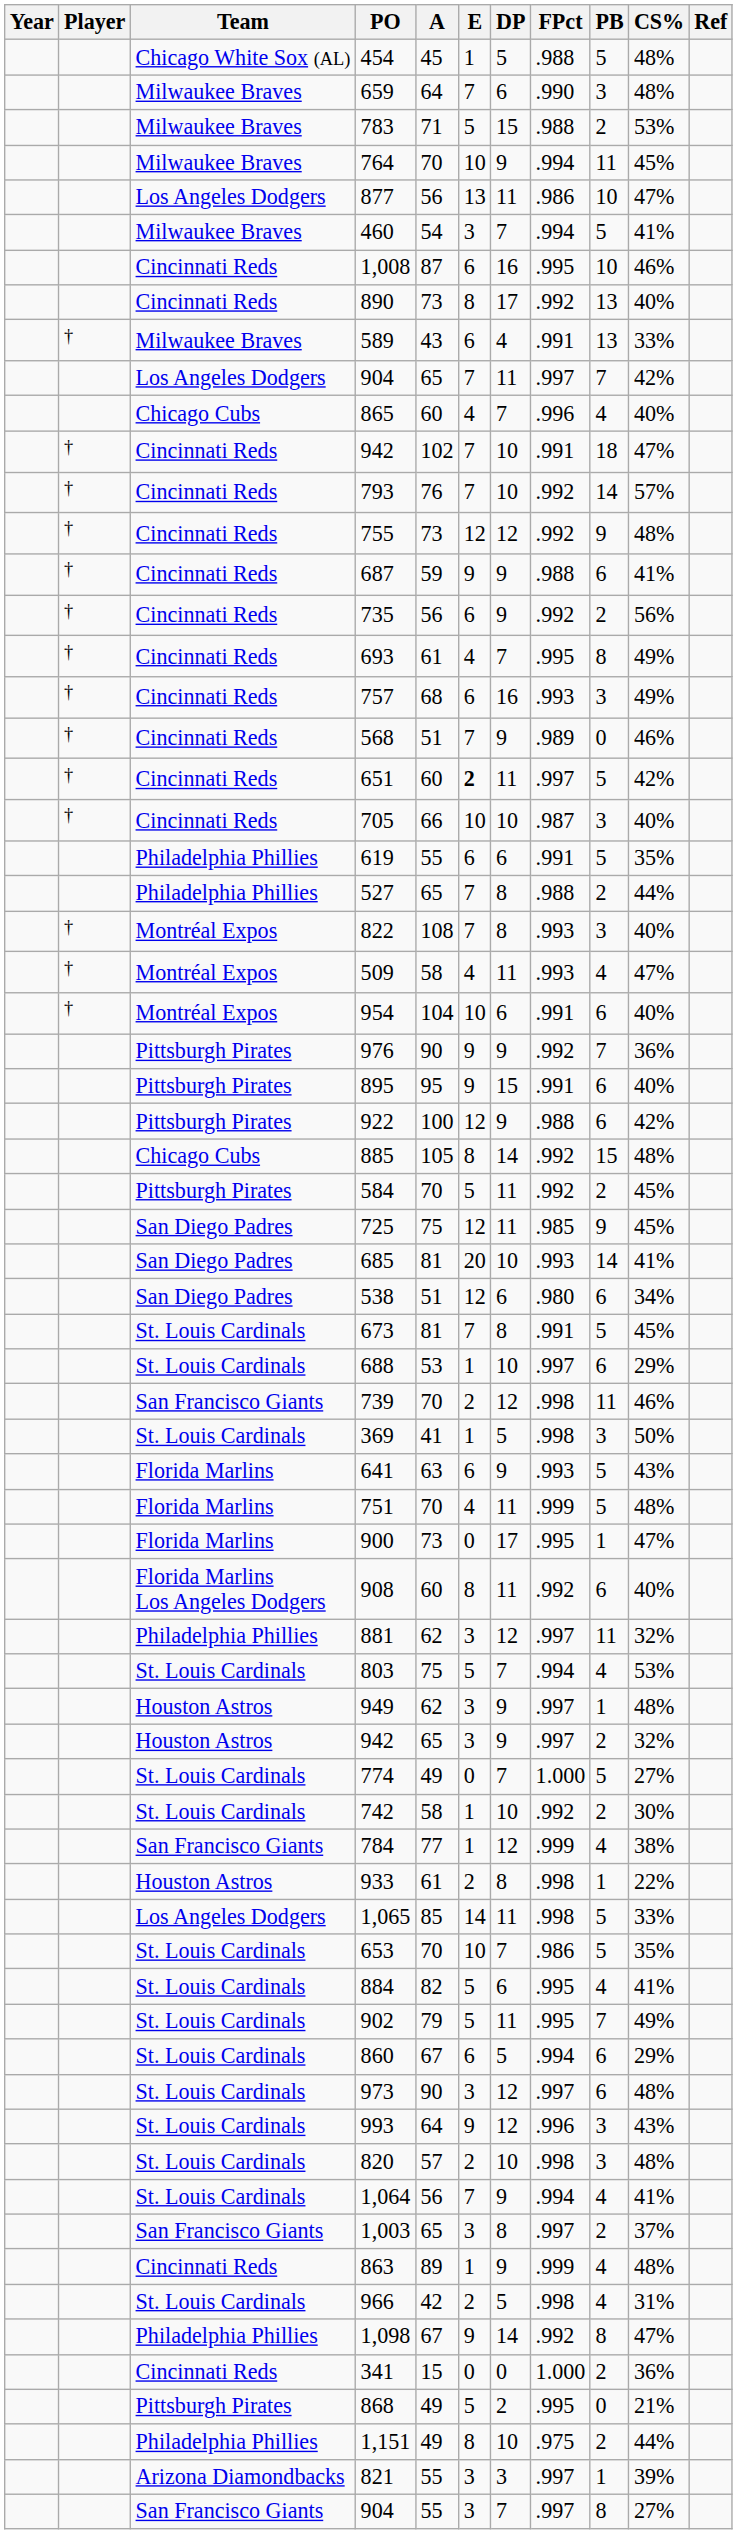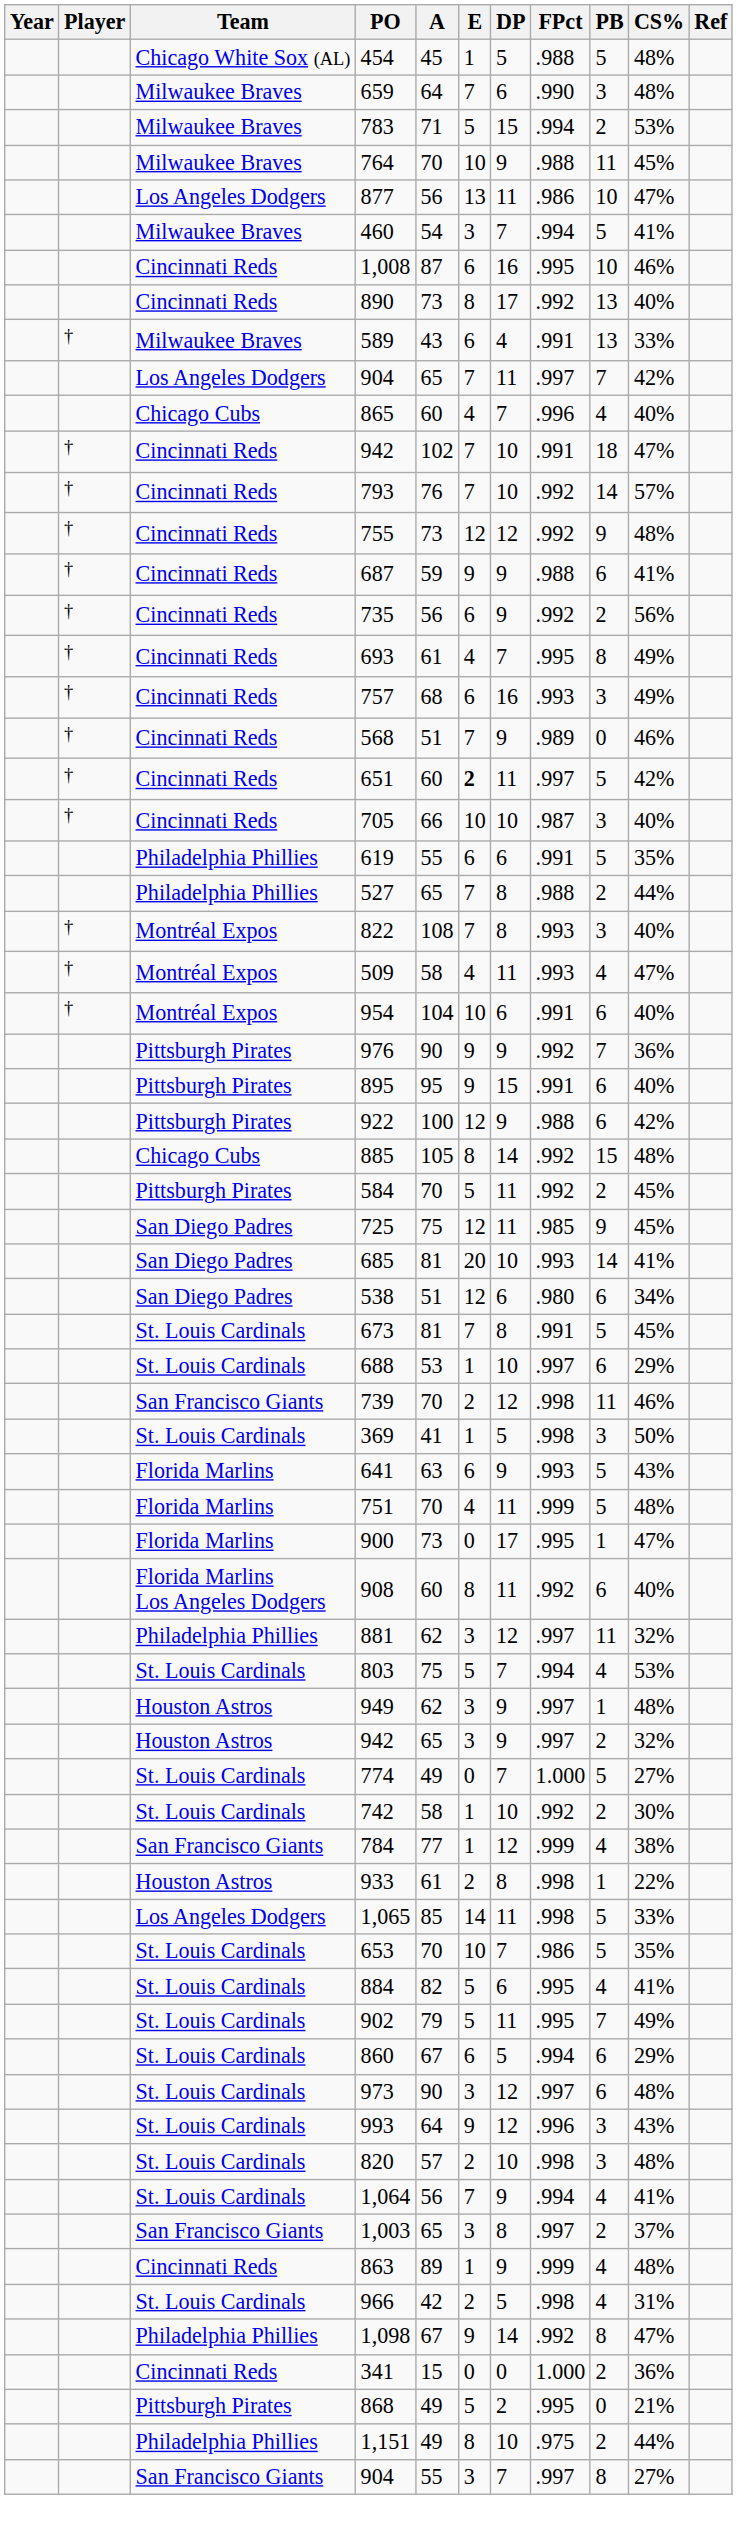783 | FPct: .988 -> .994
764 | FPct: .994 -> .988
- row: Arizona Diamondbacks | 821 | 55 | 3 | 3 | .997 | 1 | 39%
